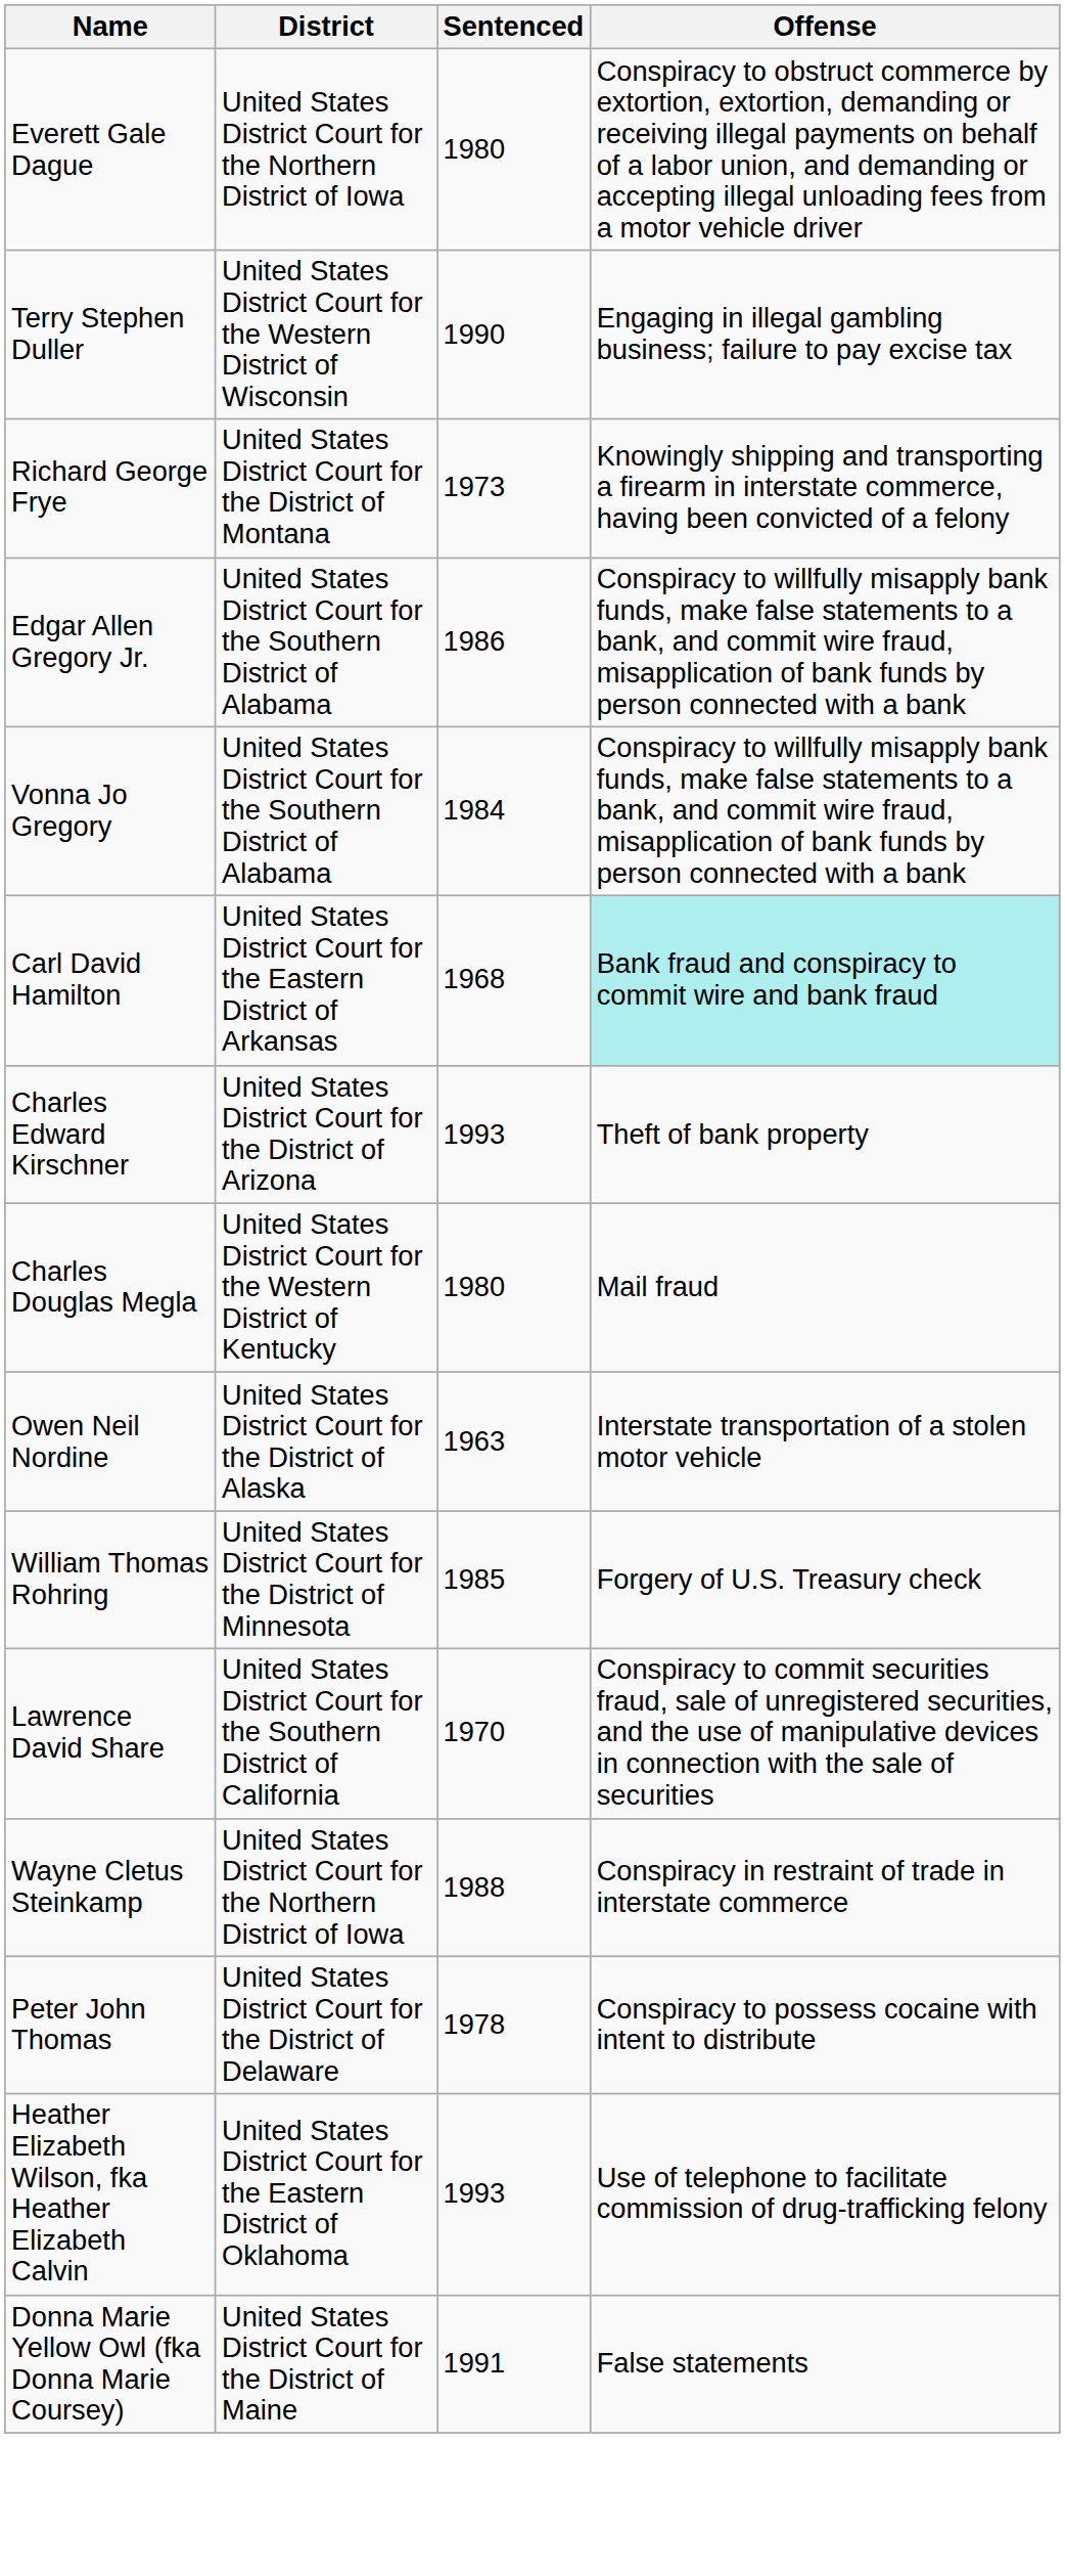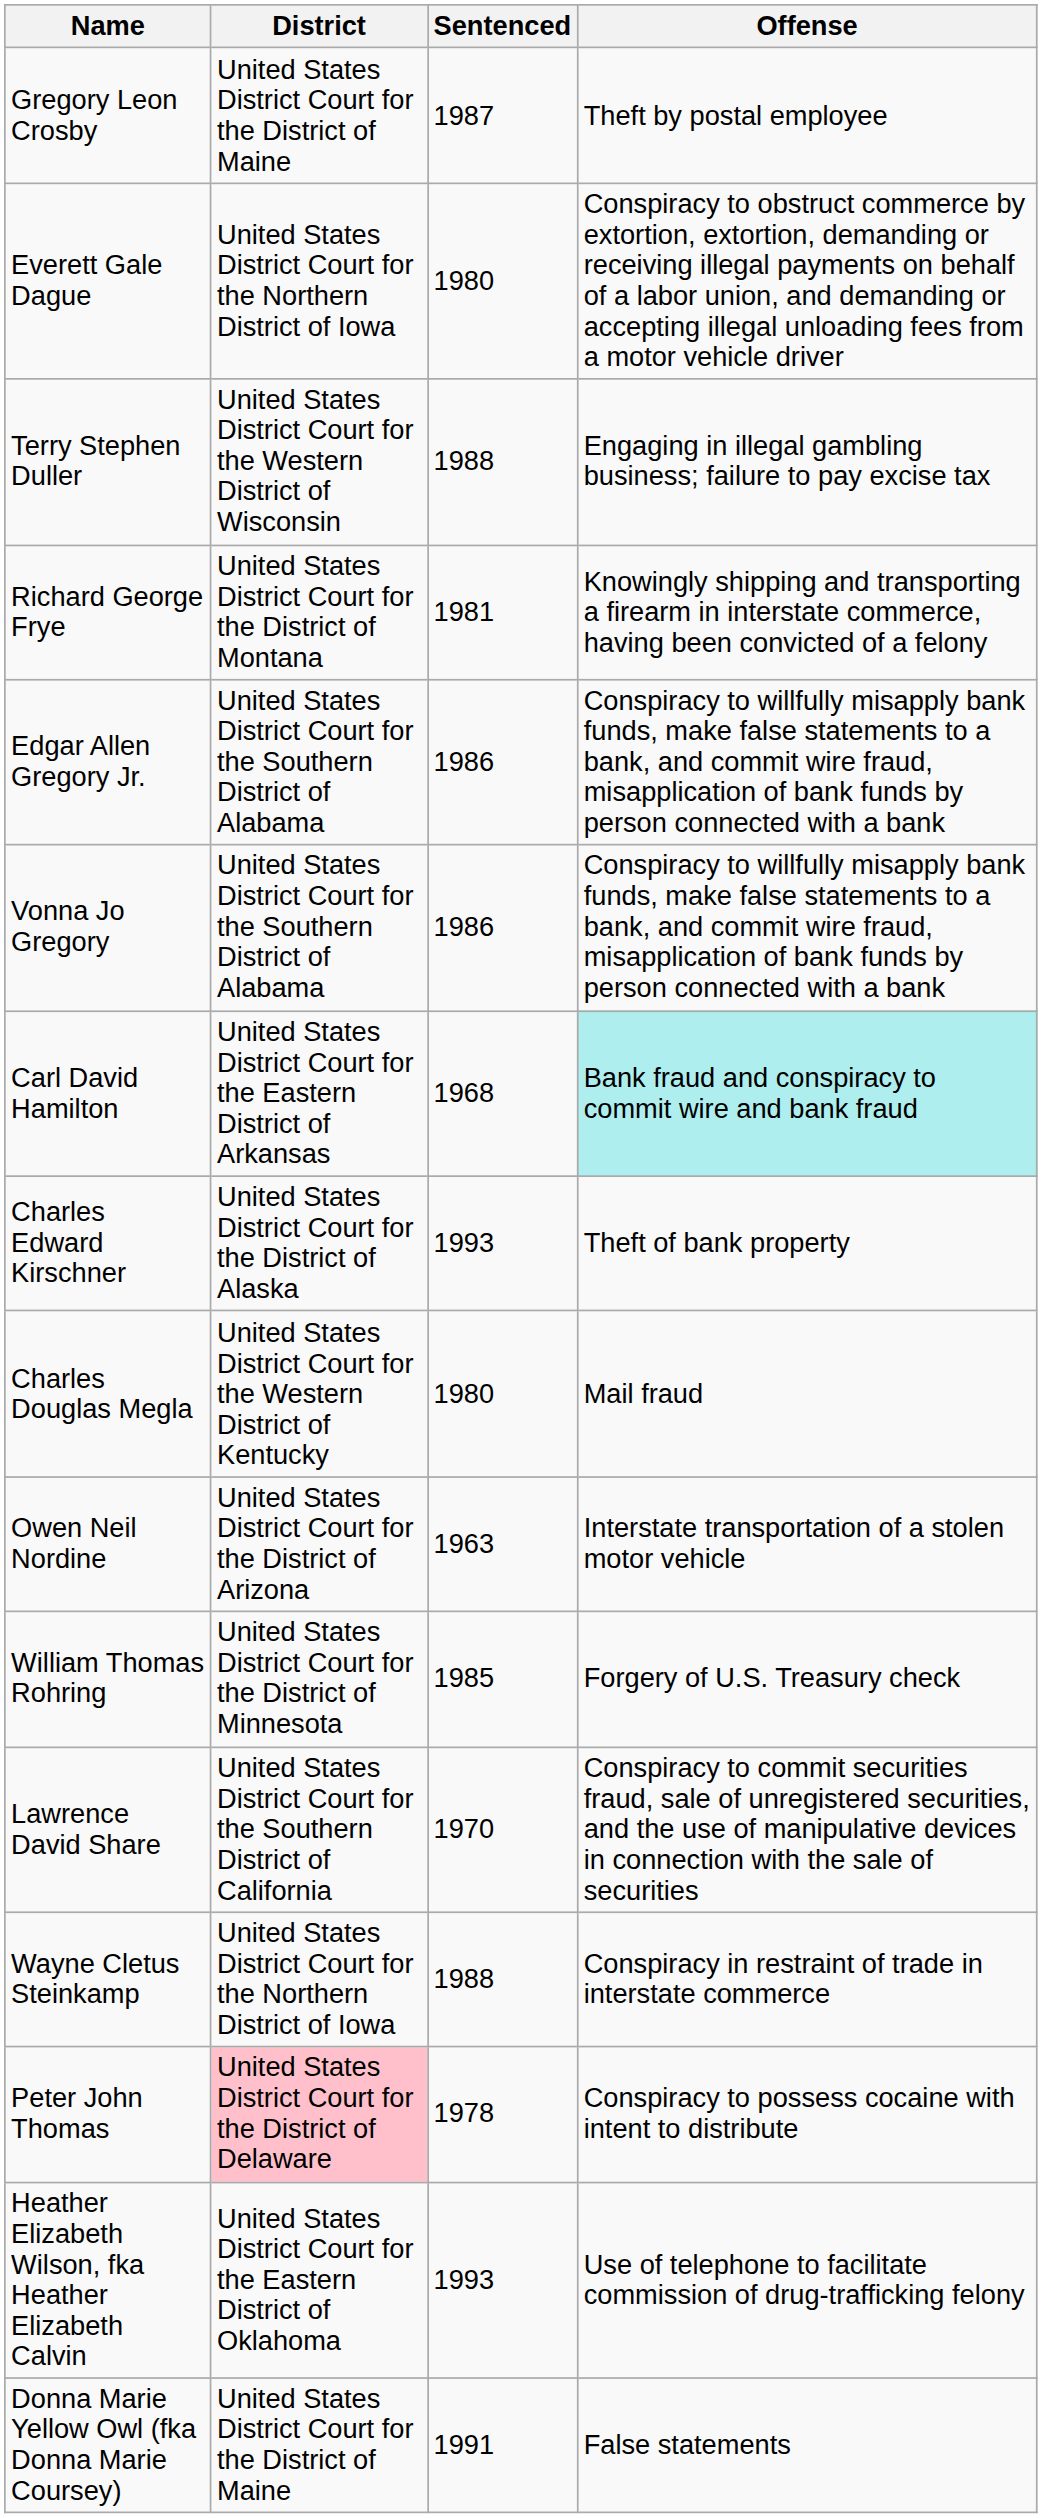+ row: Gregory Leon Crosby | United States District Court for the District of Maine | 1987 | Theft by postal employee
Terry Stephen Duller | Sentenced: 1990 -> 1988
Richard George Frye | Sentenced: 1973 -> 1981
Vonna Jo Gregory | Sentenced: 1984 -> 1986
Charles Edward Kirschner | District: United States District Court for the District of Arizona -> United States District Court for the District of Alaska
Owen Neil Nordine | District: United States District Court for the District of Alaska -> United States District Court for the District of Arizona
Peter John Thomas | District: no background -> pink background
